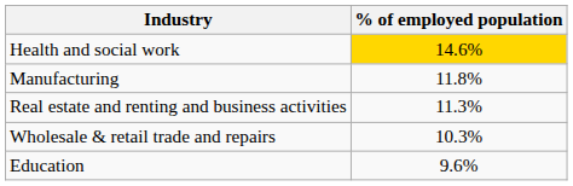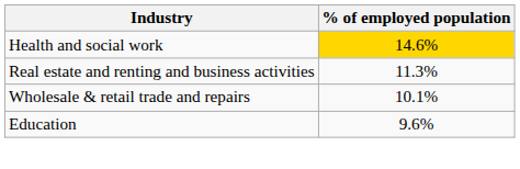- row: Manufacturing | 11.8%
Wholesale & retail trade and repairs | % of employed population: 10.3% -> 10.1%
